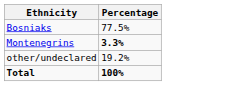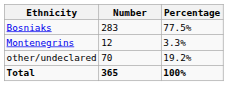+ column: Number | 283 | 12 | 70 | 365
Montenegrins | Percentage: bold -> normal
